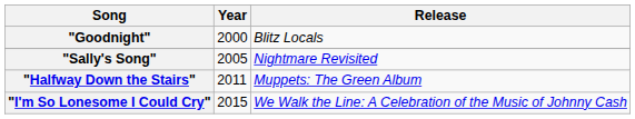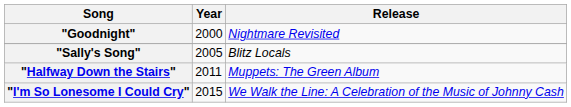"Goodnight" | Release: Blitz Locals -> Nightmare Revisited
"Sally's Song" | Release: Nightmare Revisited -> Blitz Locals
